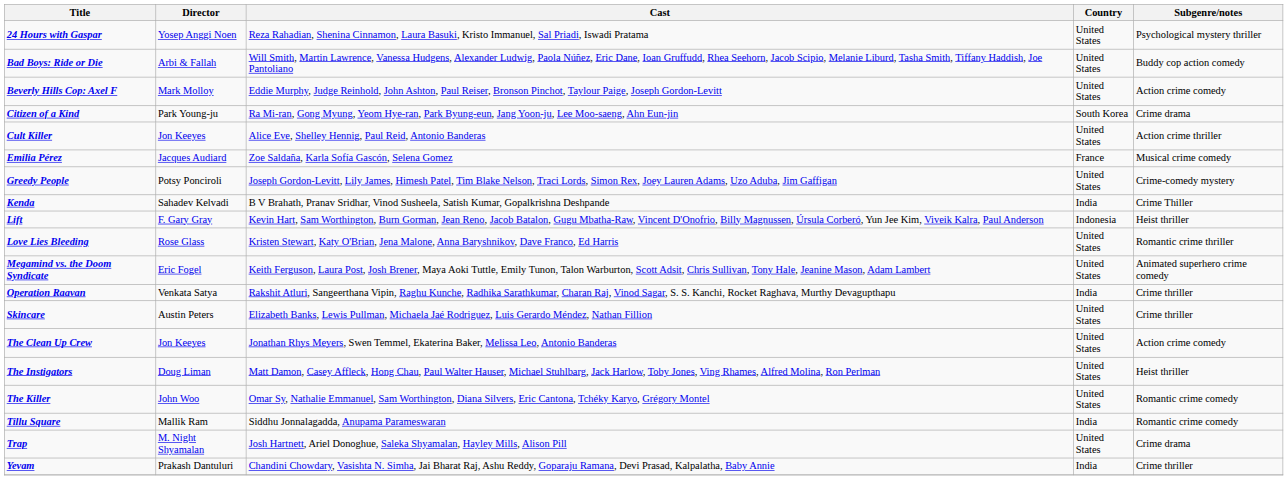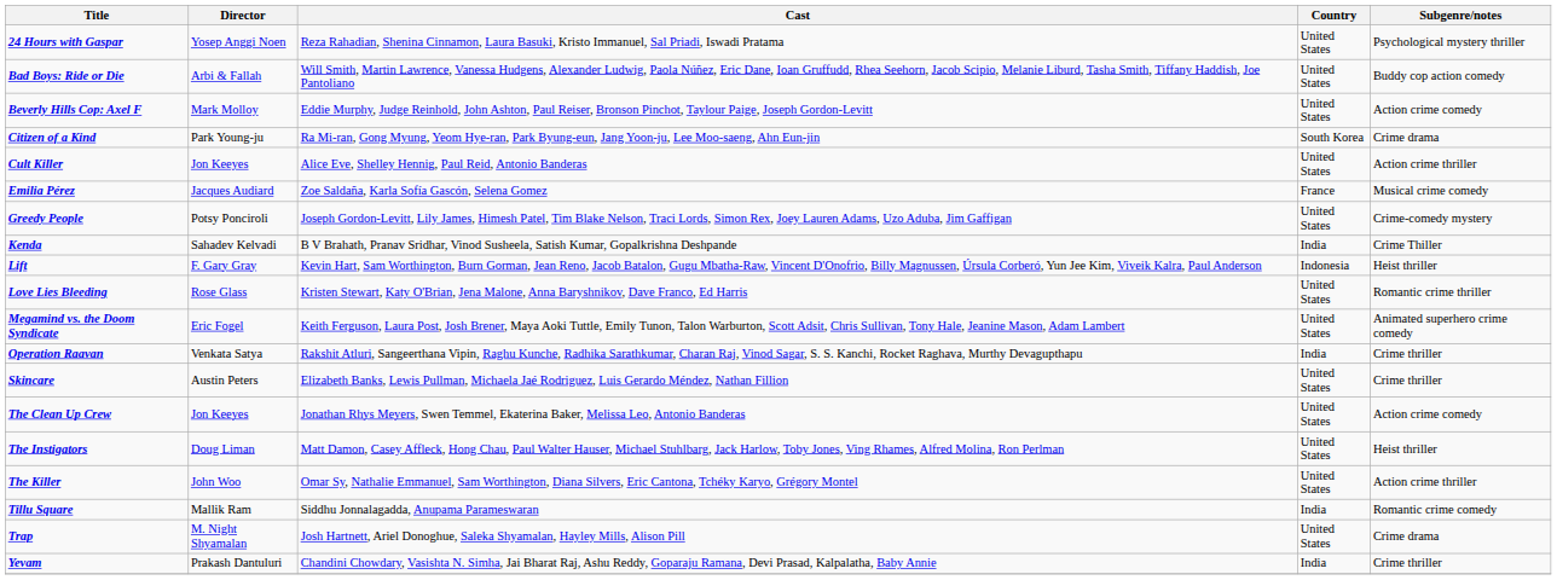The Killer | Subgenre/notes: Romantic crime comedy -> Action crime thriller
